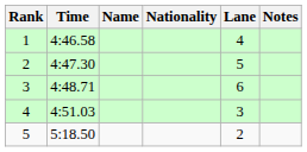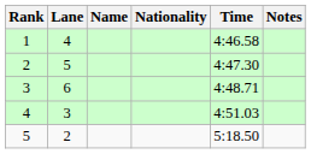columns swapped: Lane <-> Time
